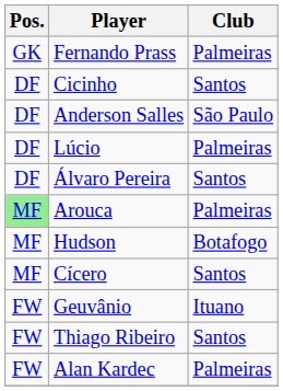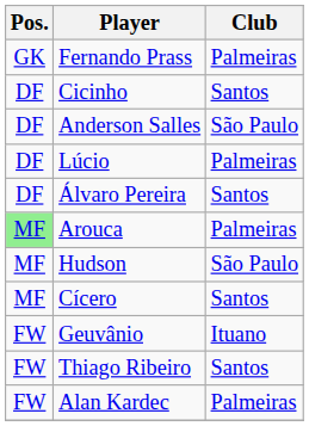Hudson | Club: Botafogo -> São Paulo
